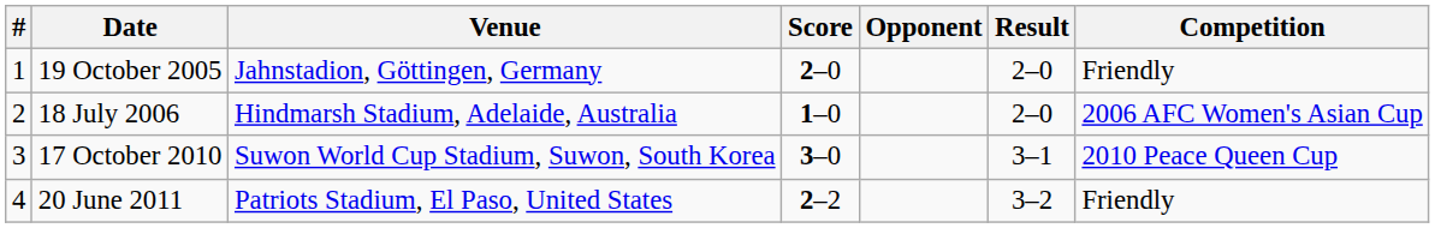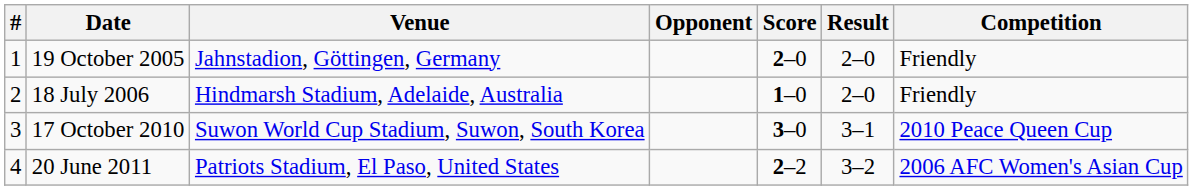columns swapped: Opponent <-> Score
18 July 2006 | Competition: 2006 AFC Women's Asian Cup -> Friendly
20 June 2011 | Competition: Friendly -> 2006 AFC Women's Asian Cup
